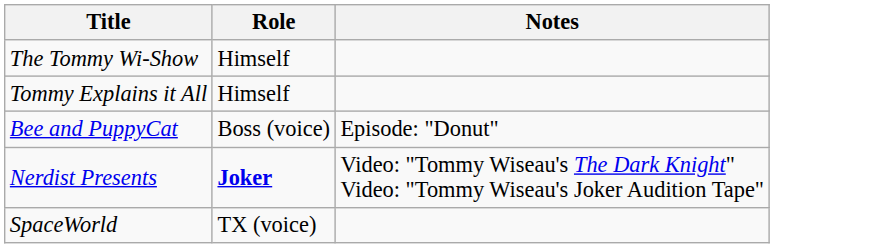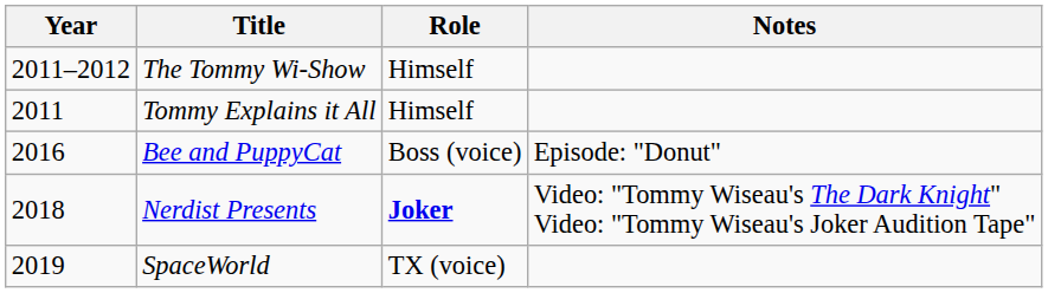+ column: Year | 2011–2012 | 2011 | 2016 | 2018 | 2019
